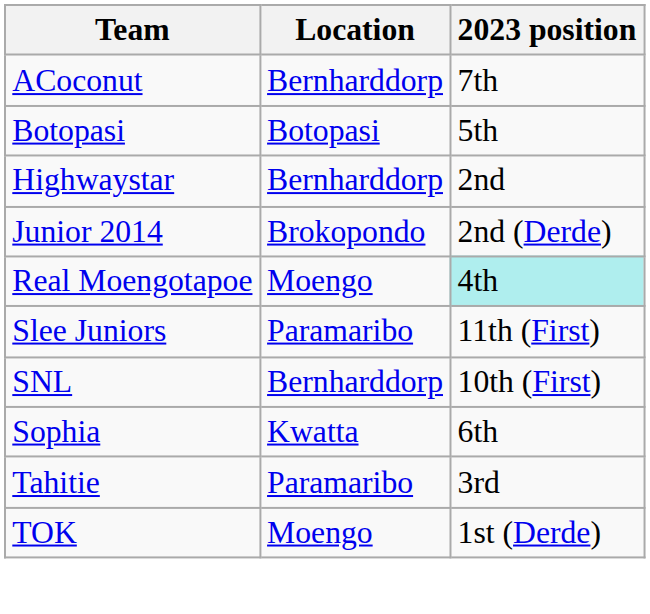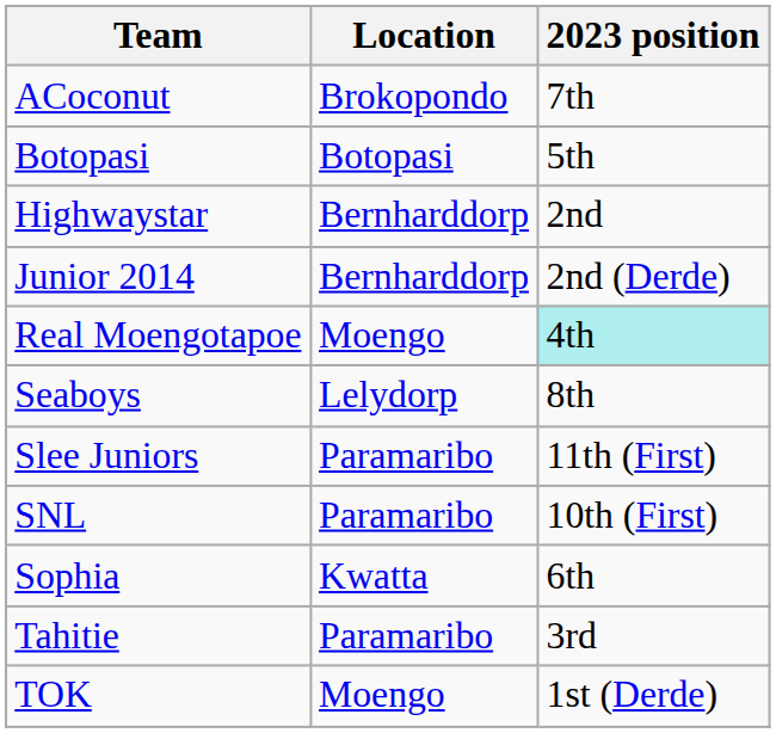ACoconut | Location: Bernharddorp -> Brokopondo
Junior 2014 | Location: Brokopondo -> Bernharddorp
+ row: Seaboys | Lelydorp | 8th
SNL | Location: Bernharddorp -> Paramaribo
